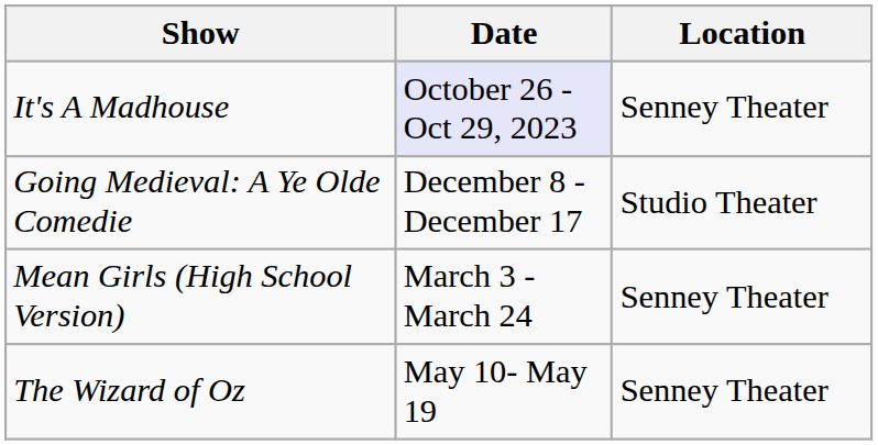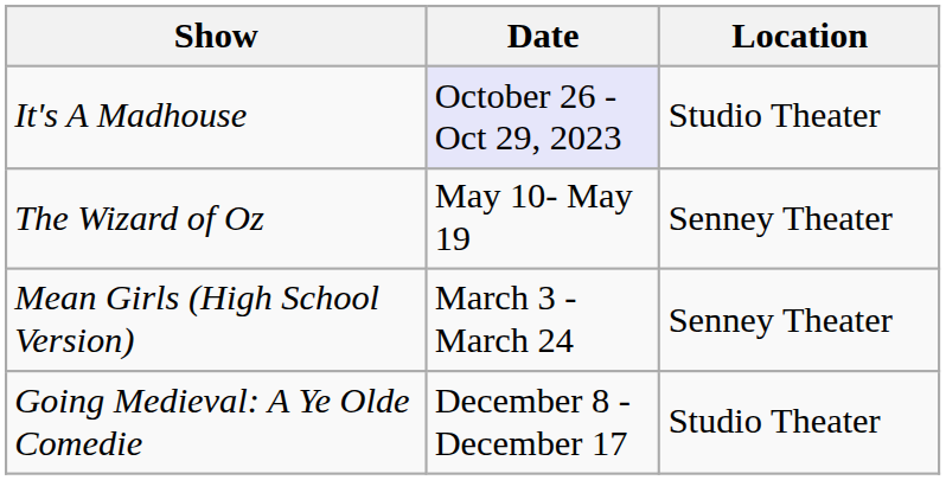It's A Madhouse | Location: Senney Theater -> Studio Theater
rows swapped: Going Medieval: A Ye Olde Comedie <-> The Wizard of Oz
